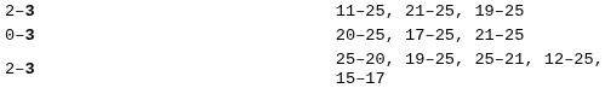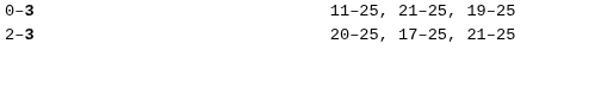11–25, 21–25, 19–25 | column 2: 2–3 -> 0–3
20–25, 17–25, 21–25 | column 2: 0–3 -> 2–3
- row: 2–3 | 25–20, 19–25, 25–21, 12–25, 15–17
